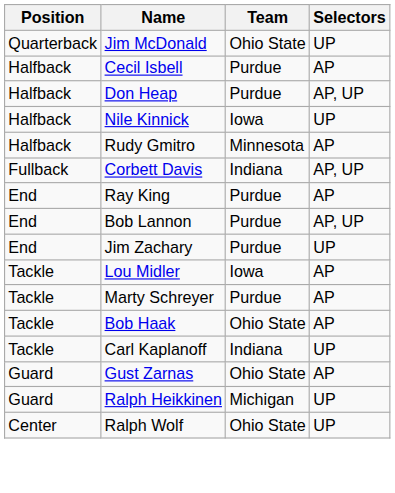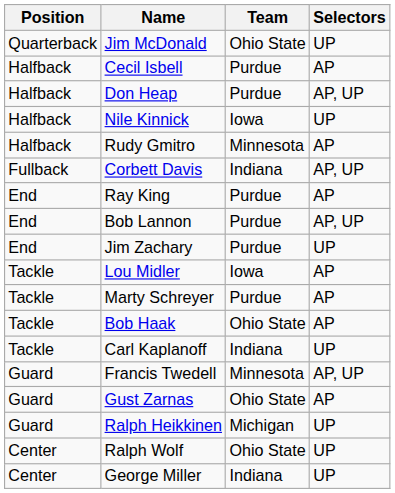+ row: Guard | Francis Twedell | Minnesota | AP, UP
+ row: Center | George Miller | Indiana | UP
